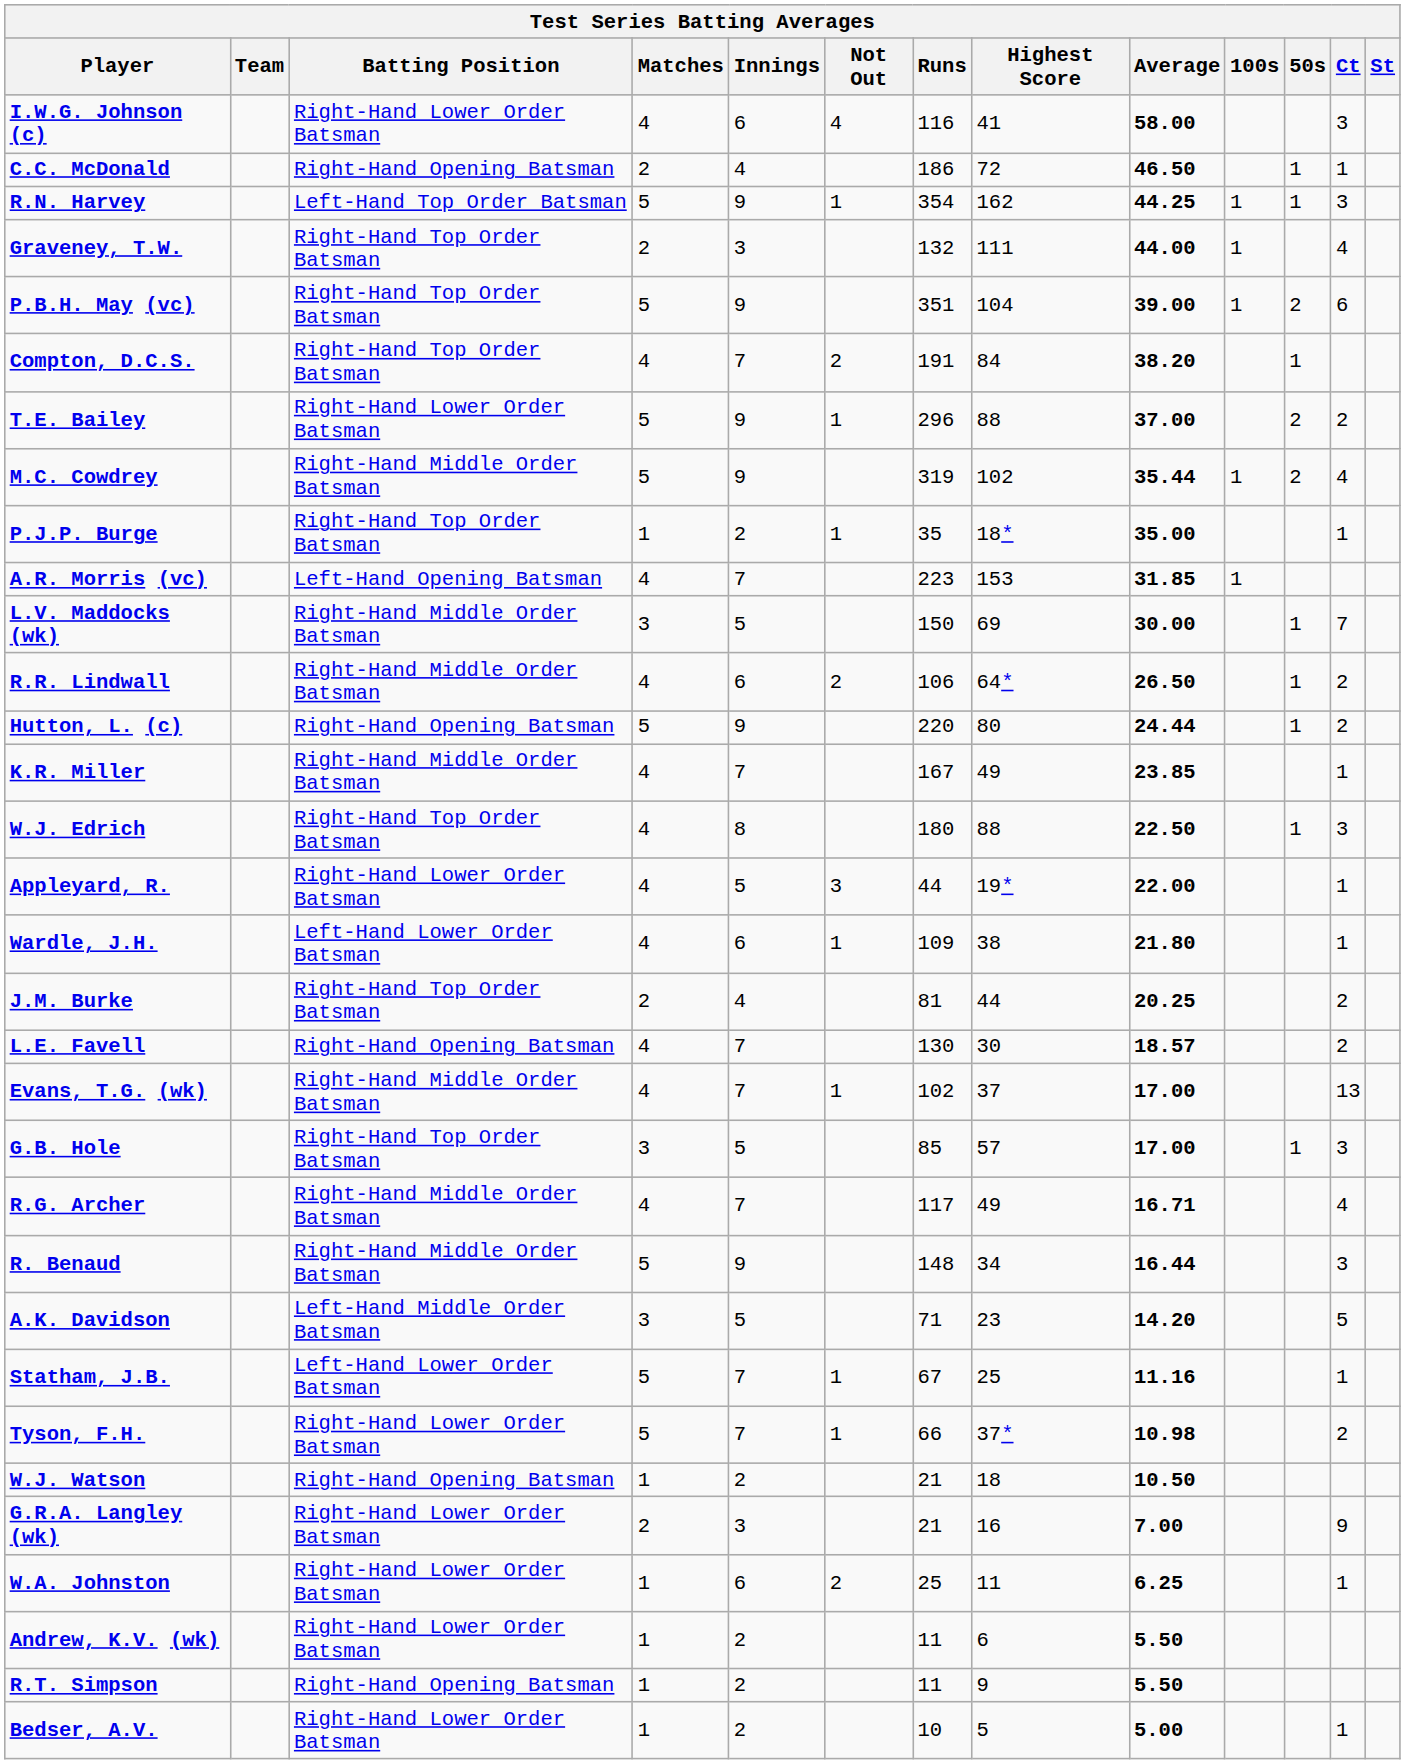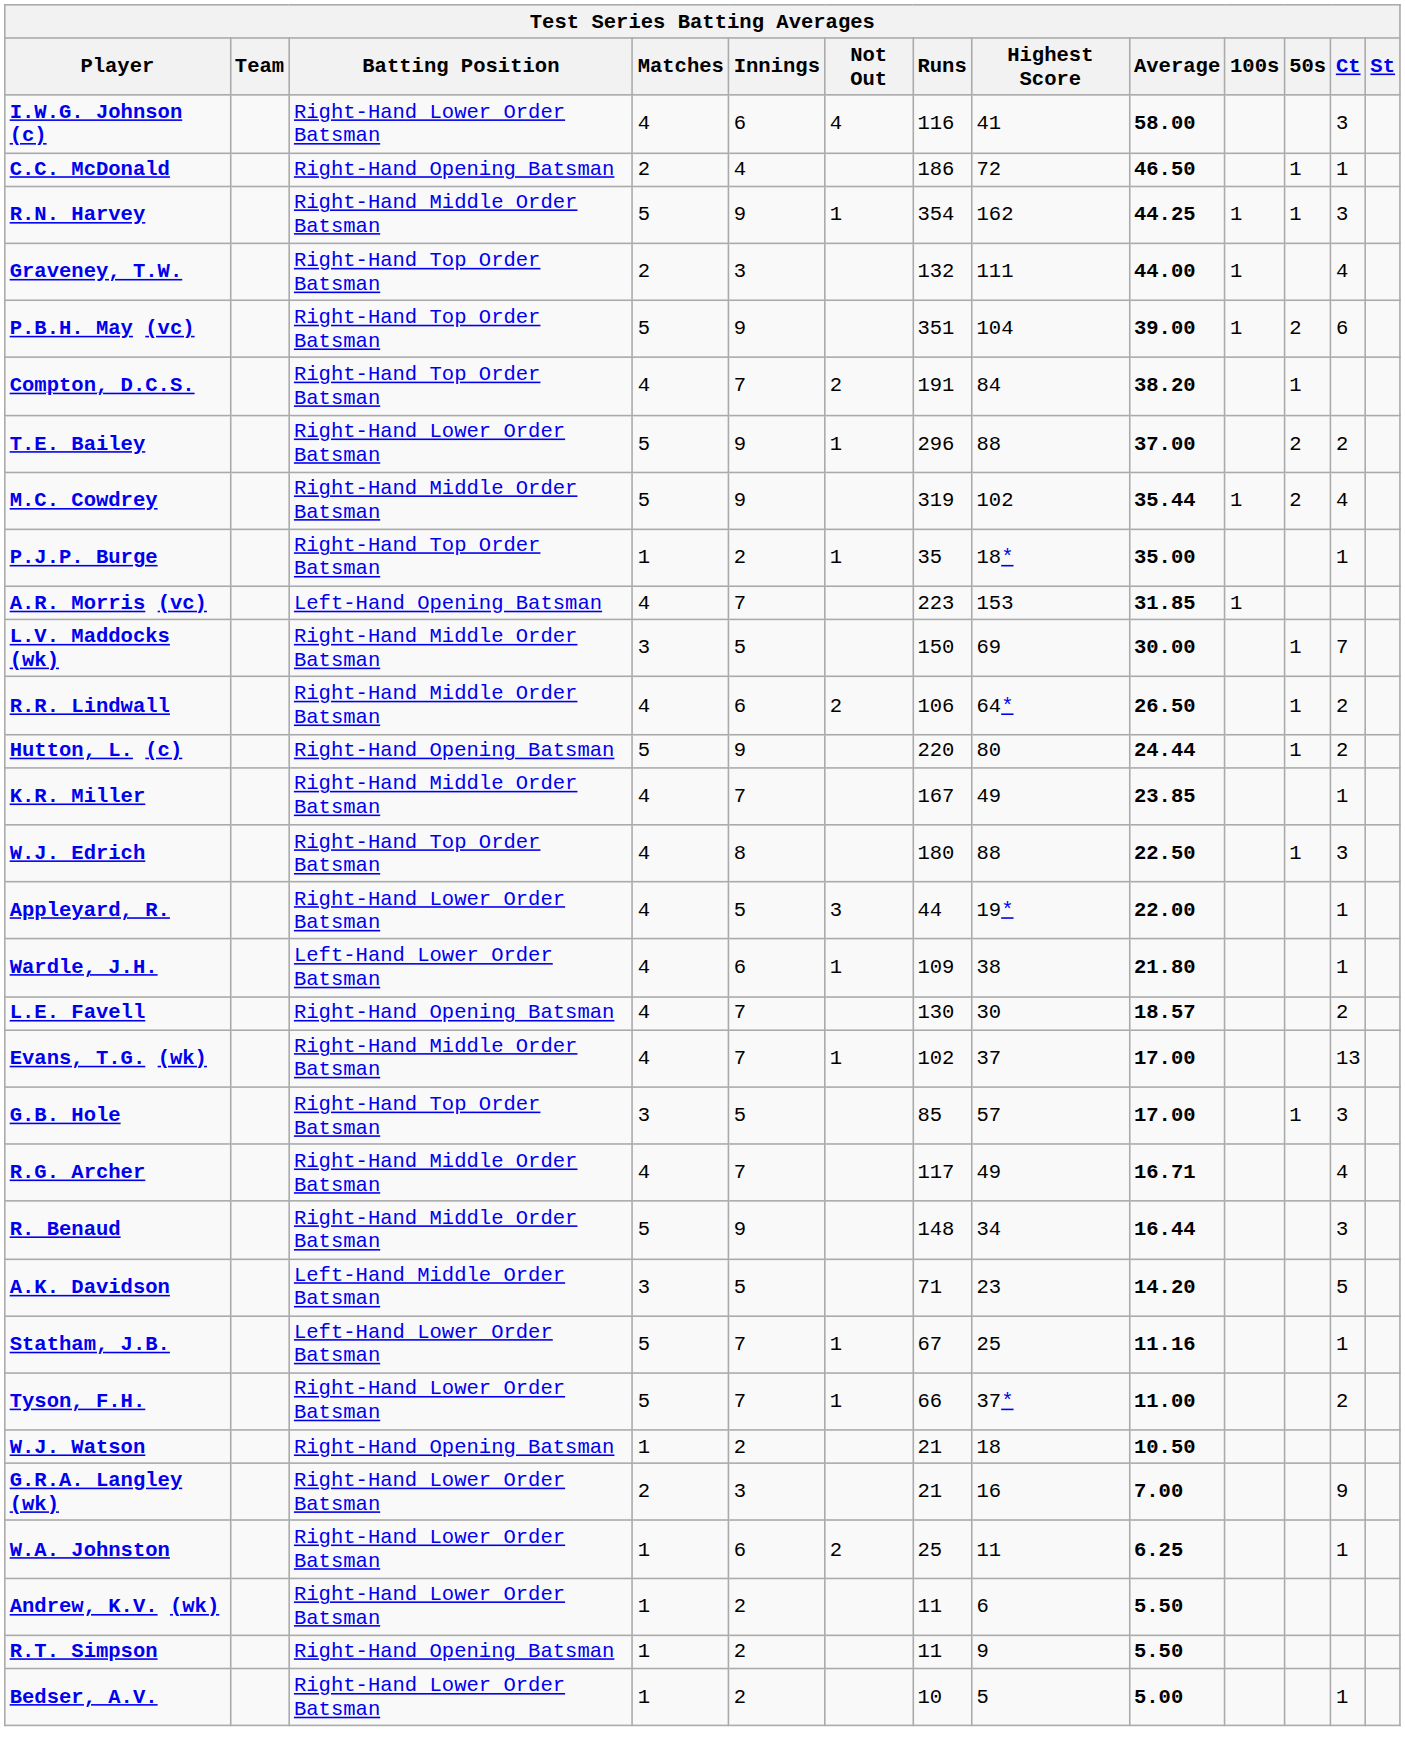R.N. Harvey | Batting Position: Left-Hand Top Order Batsman -> Right-Hand Middle Order Batsman
- row: J.M. Burke | Right-Hand Top Order Batsman | 2 | 4 | 81 | 44 | 20.25 | 2
Tyson, F.H. | Average: 10.98 -> 11.00
